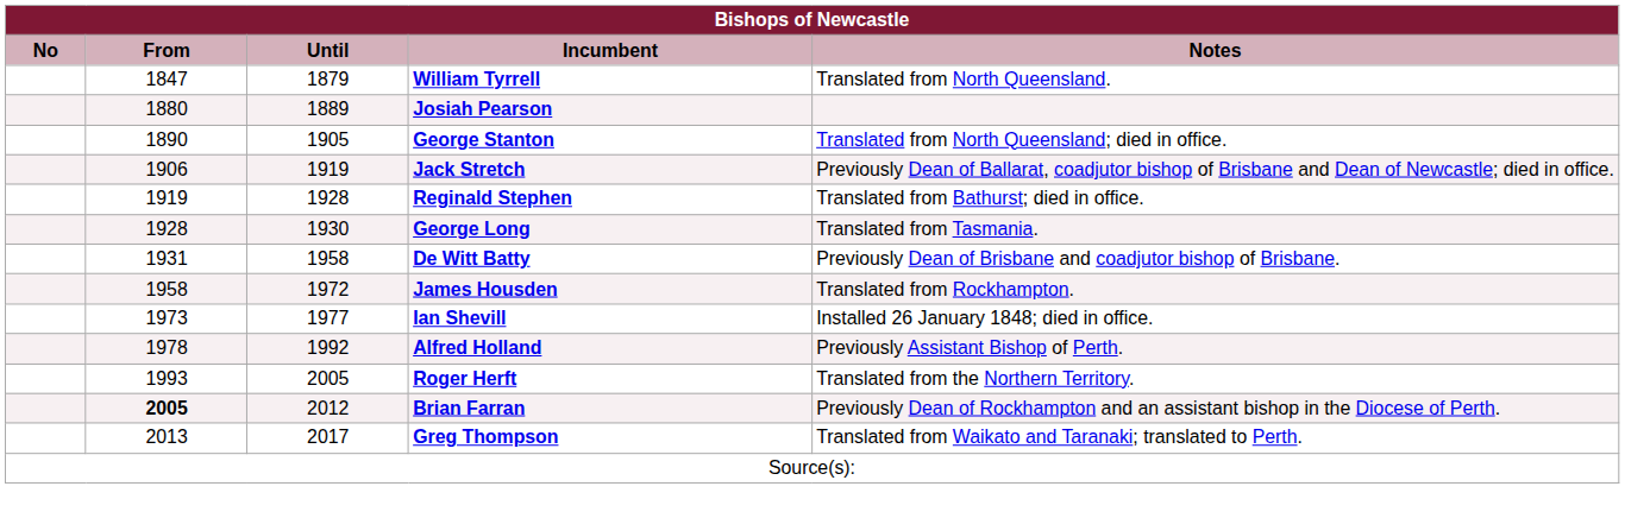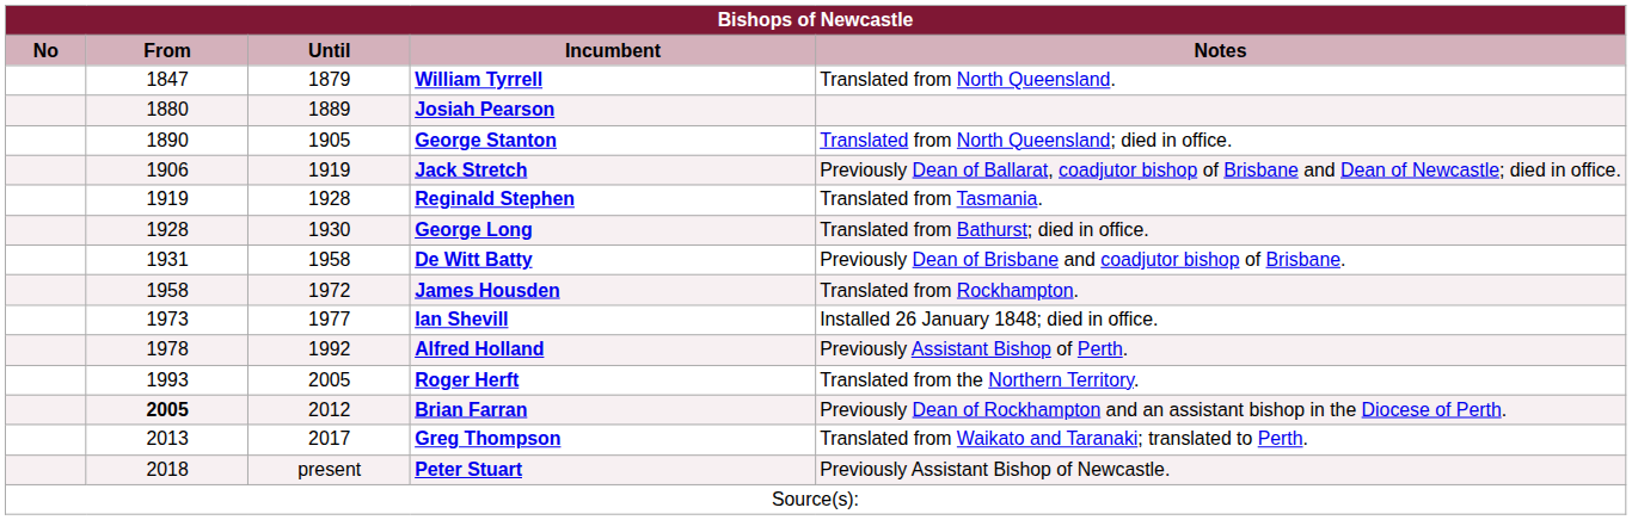Reginald Stephen | Notes: Translated from Bathurst; died in office. -> Translated from Tasmania.
George Long | Notes: Translated from Tasmania. -> Translated from Bathurst; died in office.
+ row: 2018 | present | Peter Stuart | Previously Assistant Bishop of Newcastle.
